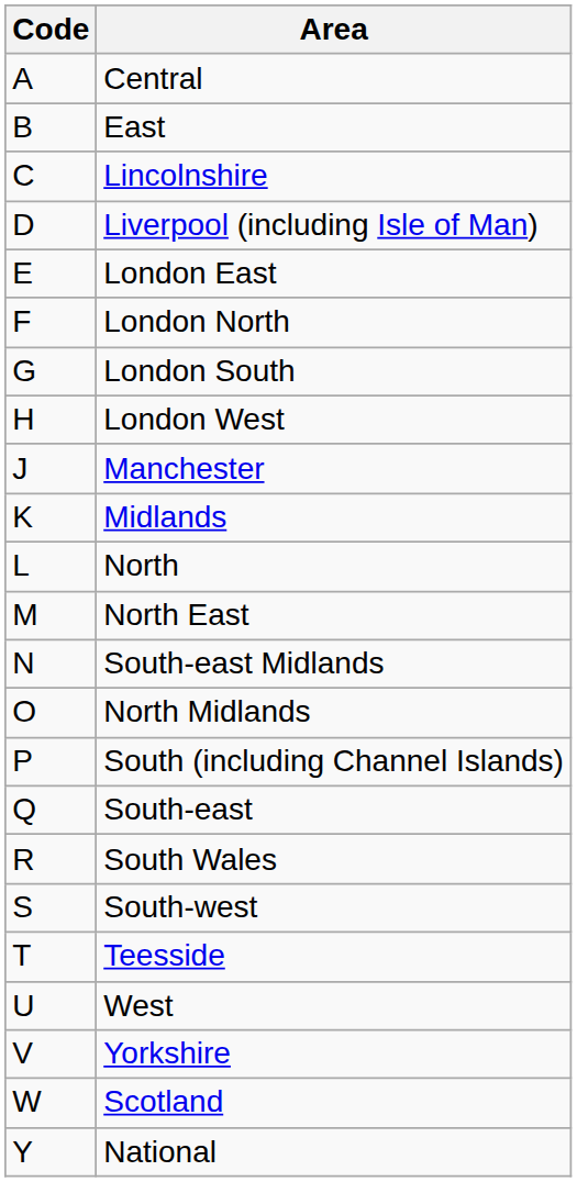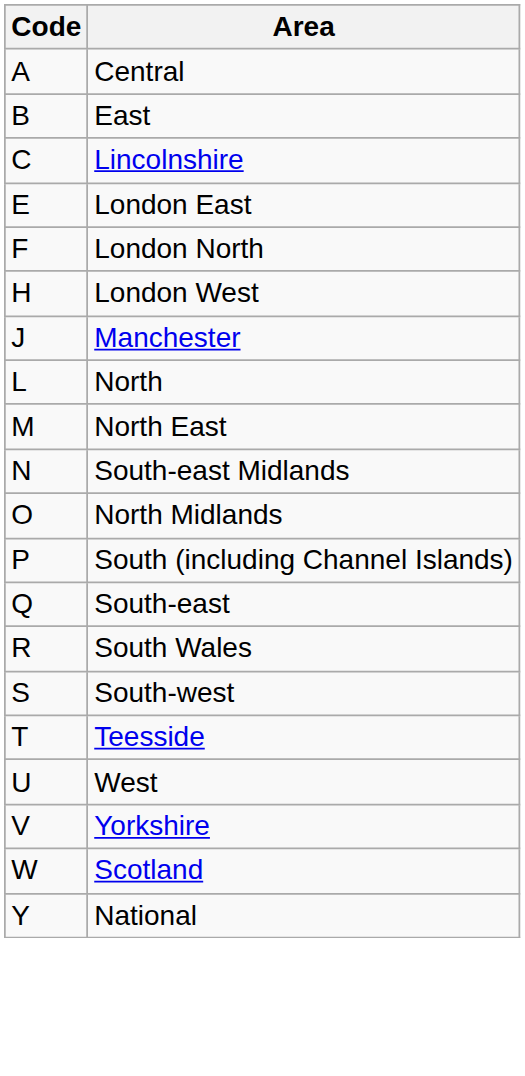- row: D | Liverpool (including Isle of Man)
- row: G | London South
- row: K | Midlands
